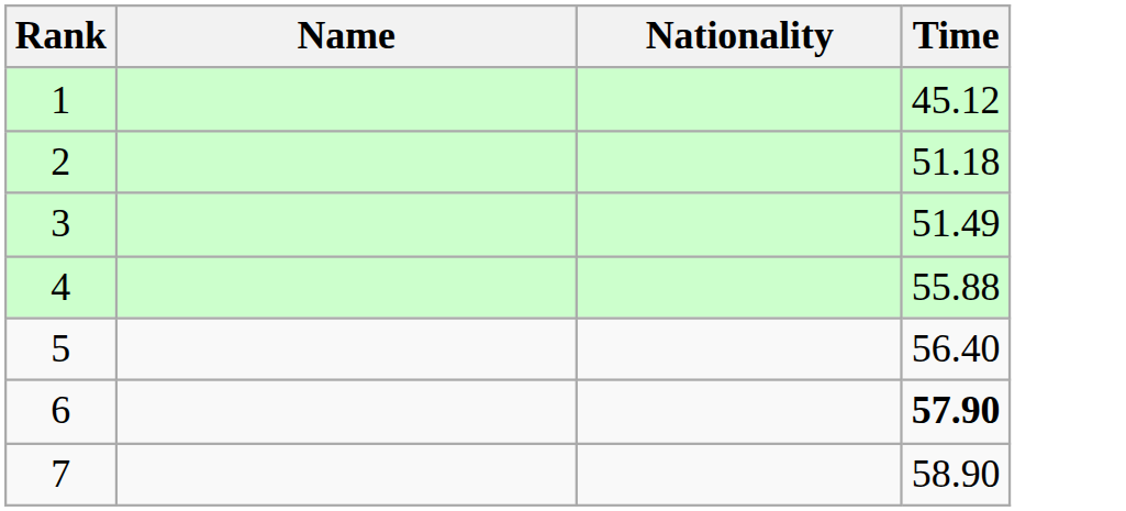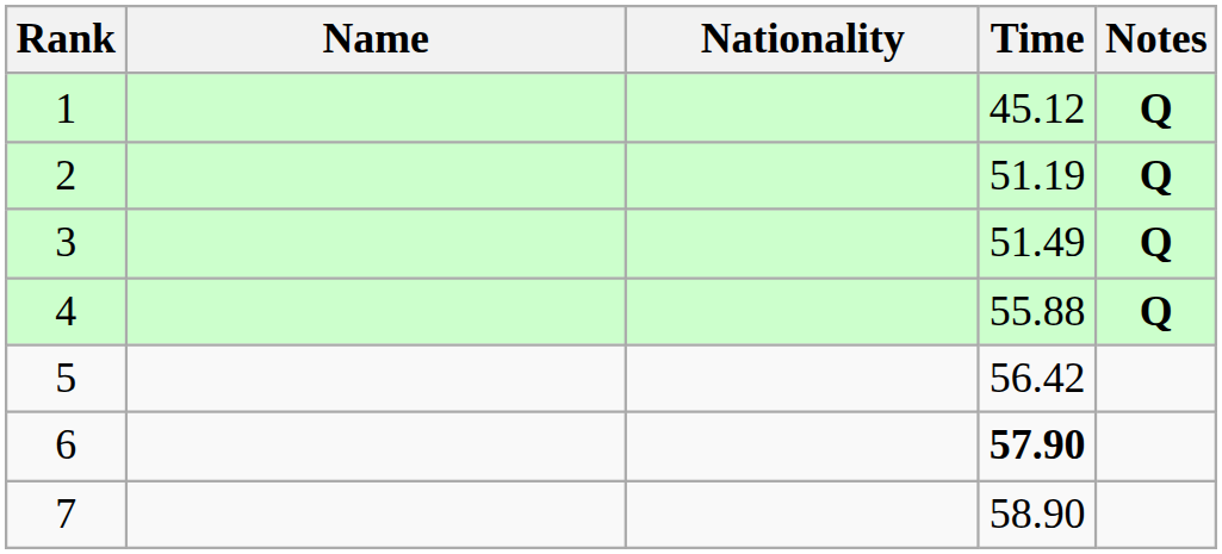+ column: Notes | Q | Q | Q | Q
2 | Time: 51.18 -> 51.19
5 | Time: 56.40 -> 56.42
